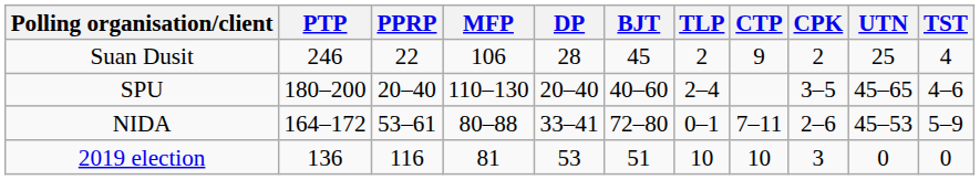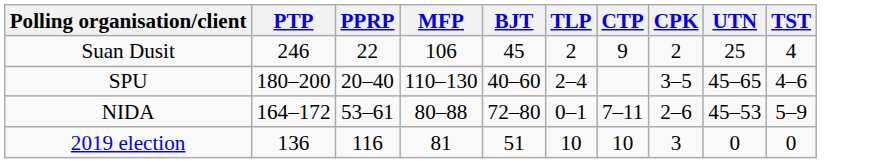- column: DP | 28 | 20–40 | 33–41 | 53
